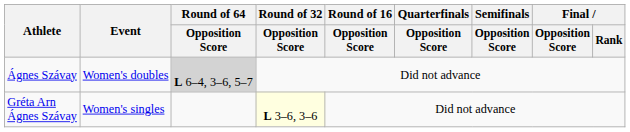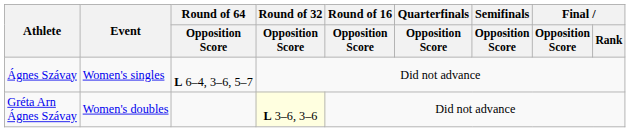Ágnes Szávay | Event: Women's doubles -> Women's singles
Ágnes Szávay | Round of 64 / Opposition Score: lightgrey background -> no background
Gréta Arn Ágnes Szávay | Event: Women's singles -> Women's doubles
